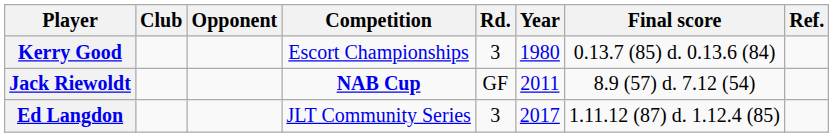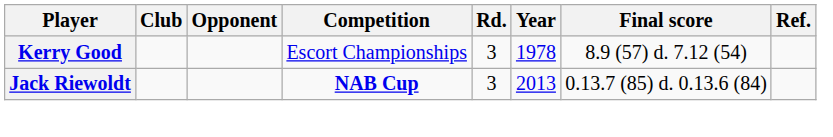Kerry Good | Year: 1980 -> 1978
Kerry Good | Final score: 0.13.7 (85) d. 0.13.6 (84) -> 8.9 (57) d. 7.12 (54)
Jack Riewoldt | Rd.: GF -> 3
Jack Riewoldt | Year: 2011 -> 2013
Jack Riewoldt | Final score: 8.9 (57) d. 7.12 (54) -> 0.13.7 (85) d. 0.13.6 (84)
- row: Ed Langdon | JLT Community Series | 3 | 2017 | 1.11.12 (87) d. 1.12.4 (85)
